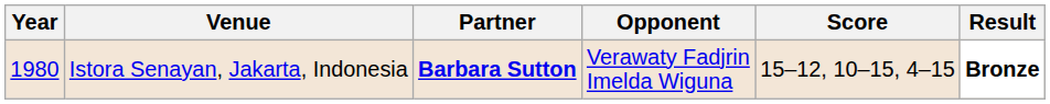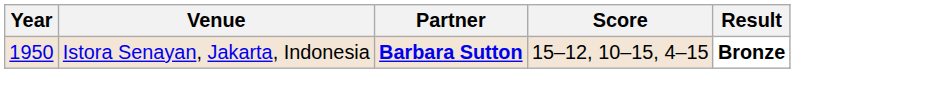- column: Opponent | Verawaty Fadjrin Imelda Wiguna
Istora Senayan, Jakarta, Indonesia | Year: 1980 -> 1950
